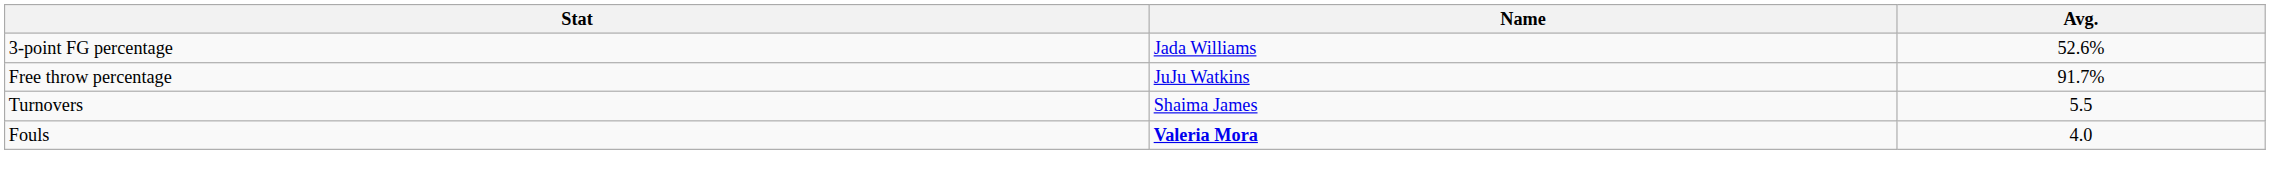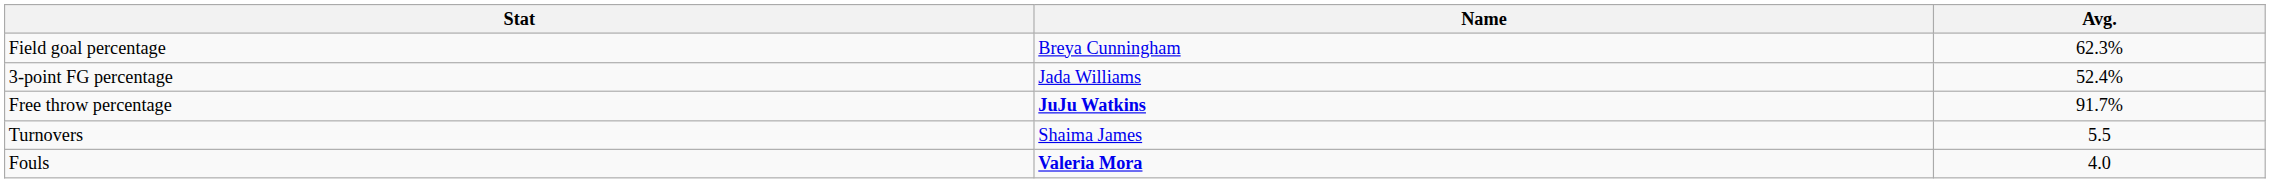+ row: Field goal percentage | Breya Cunningham | 62.3%
3-point FG percentage | Avg.: 52.6% -> 52.4%
Free throw percentage | Name: normal -> bold
